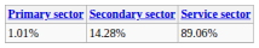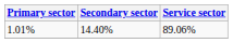1.01% | Secondary sector: 14.28% -> 14.40%
